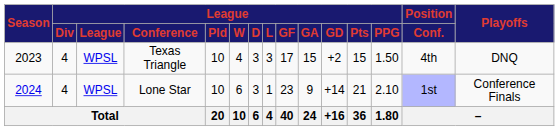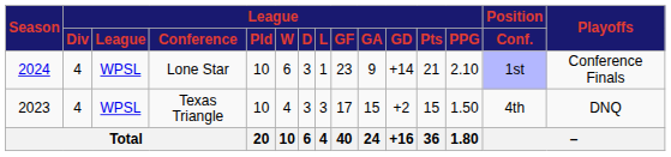rows swapped: Texas Triangle <-> Lone Star
